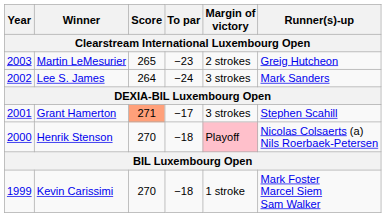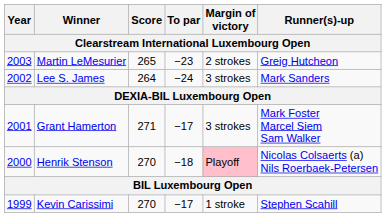Grant Hamerton | Score: lightsalmon background -> no background
Grant Hamerton | Runner(s)-up: Stephen Scahill -> Mark Foster Marcel Siem Sam Walker
Kevin Carissimi | To par: −18 -> −17
Kevin Carissimi | Runner(s)-up: Mark Foster Marcel Siem Sam Walker -> Stephen Scahill
